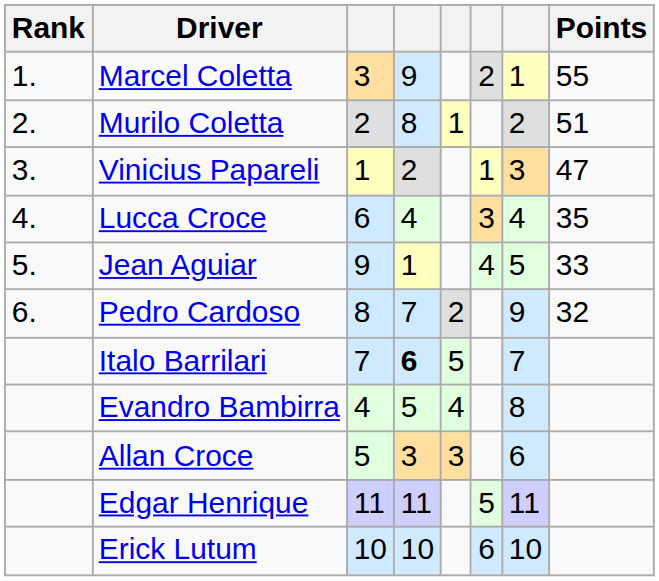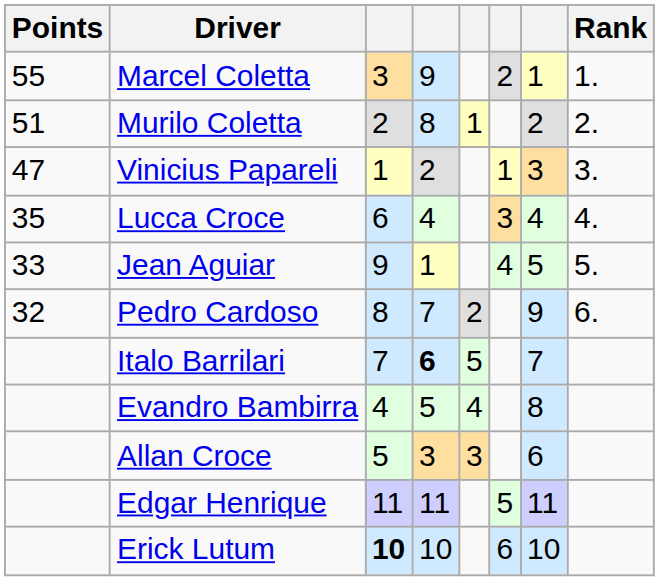columns swapped: Rank <-> Points
Erick Lutum | column 3: normal -> bold
